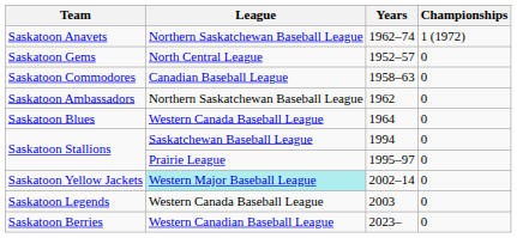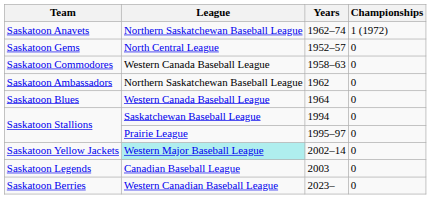Saskatoon Commodores | League: Canadian Baseball League -> Western Canada Baseball League
Saskatoon Legends | League: Western Canada Baseball League -> Canadian Baseball League
